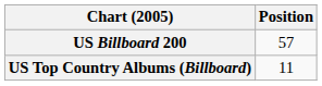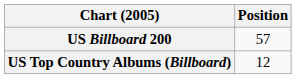US Top Country Albums (Billboard) | Position: 11 -> 12
